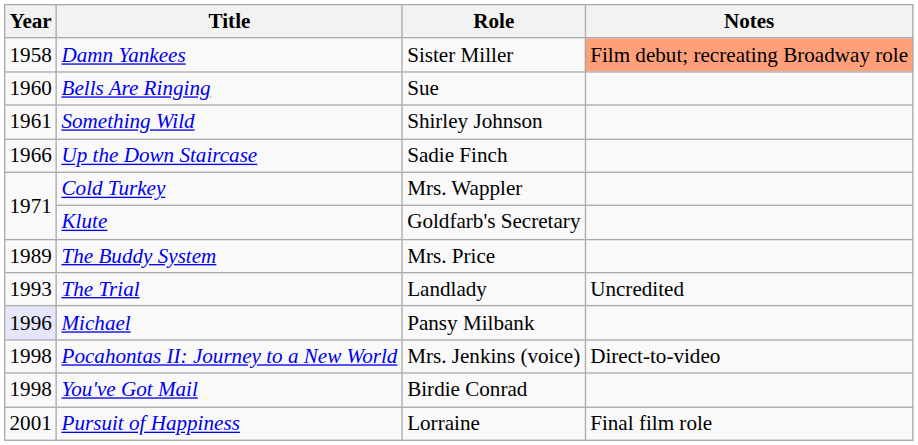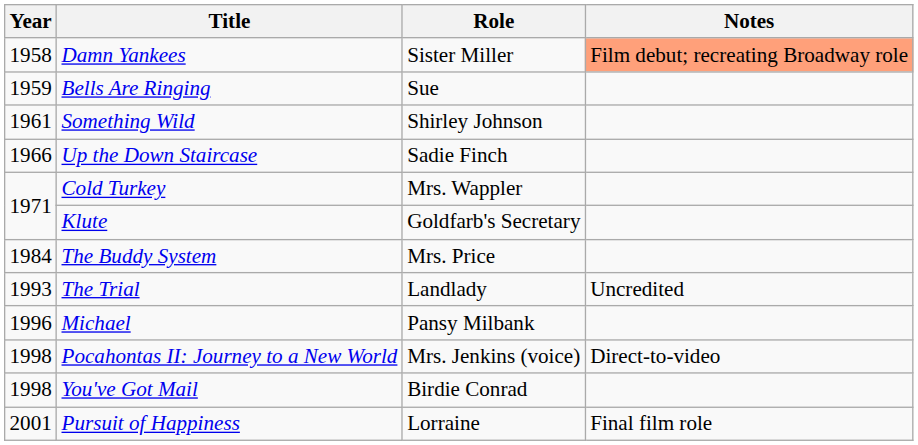Bells Are Ringing | Year: 1960 -> 1959
The Buddy System | Year: 1989 -> 1984
Michael | Year: lavender background -> no background
